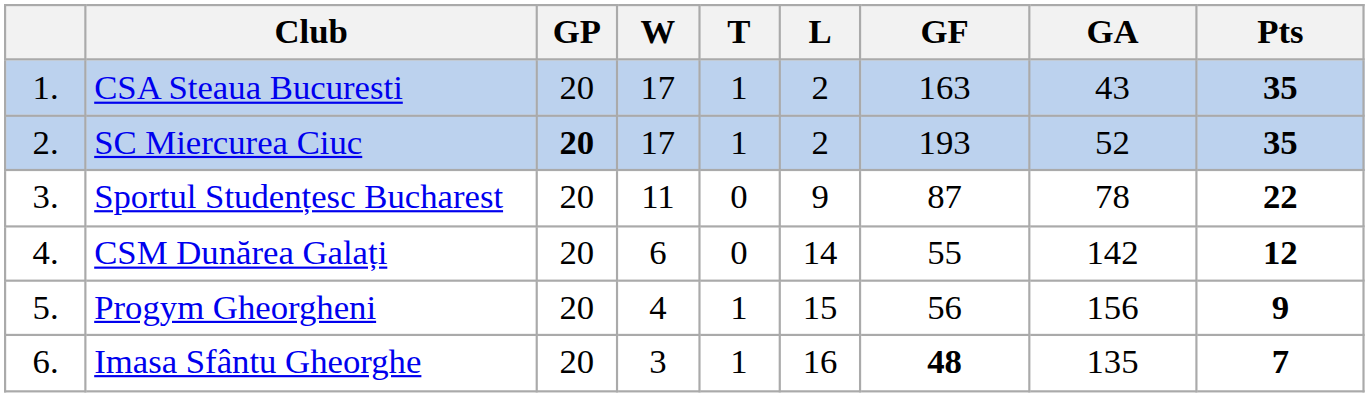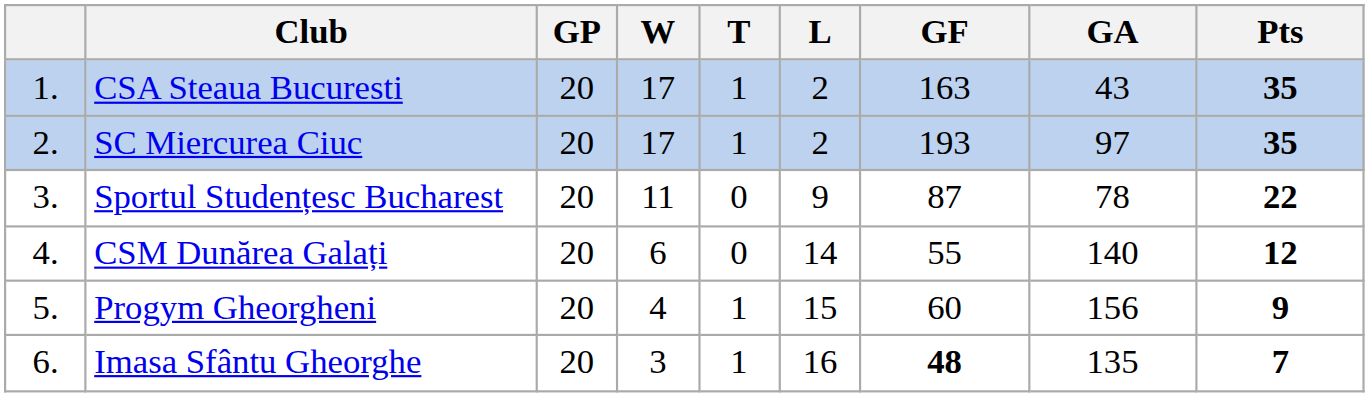SC Miercurea Ciuc | GP: bold -> normal
SC Miercurea Ciuc | GA: 52 -> 97
CSM Dunărea Galați | GA: 142 -> 140
Progym Gheorgheni | GF: 56 -> 60
